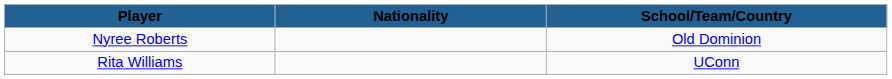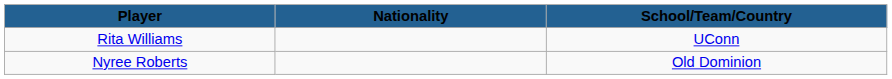rows swapped: Nyree Roberts <-> Rita Williams
